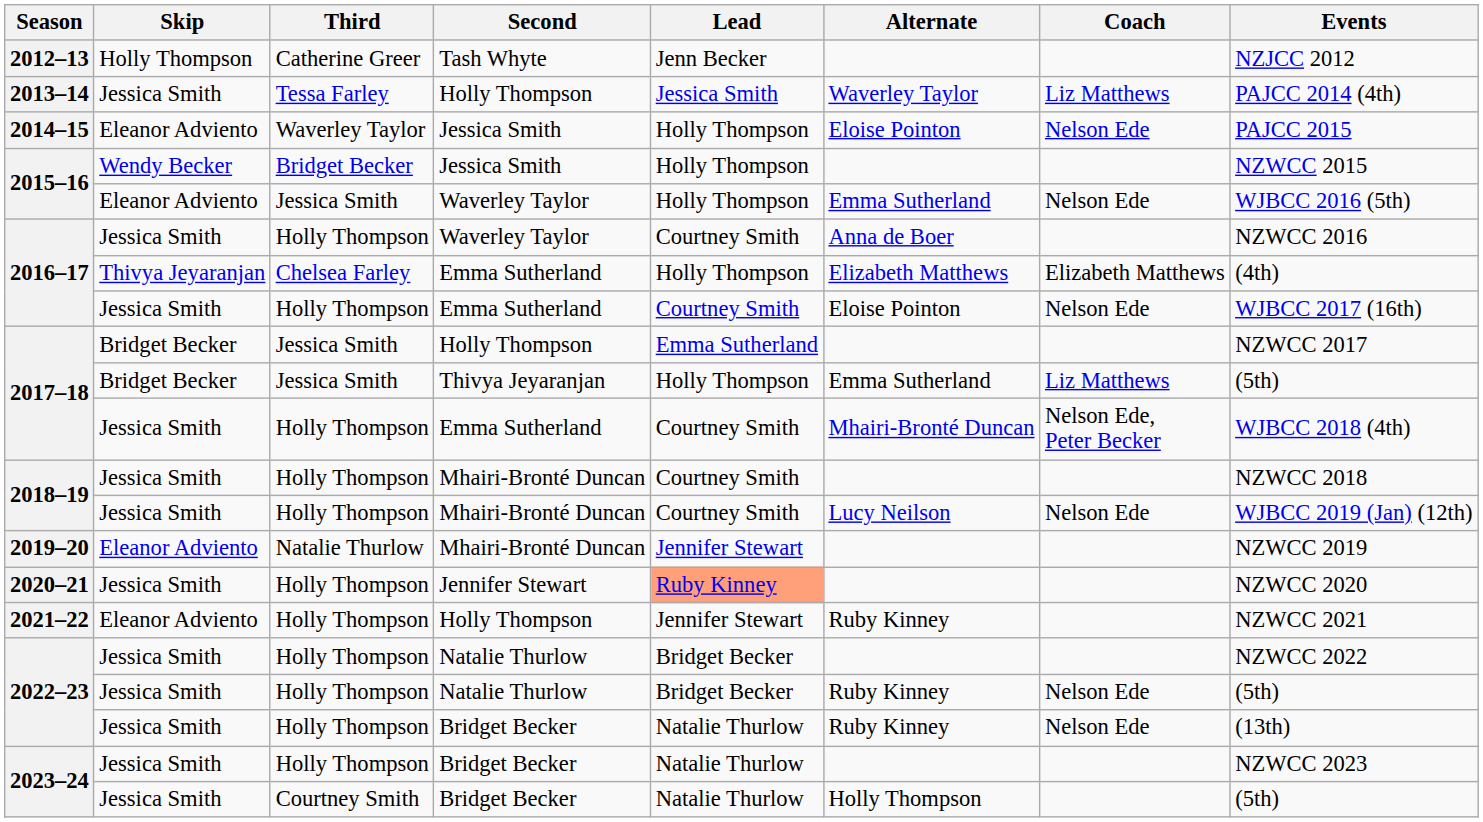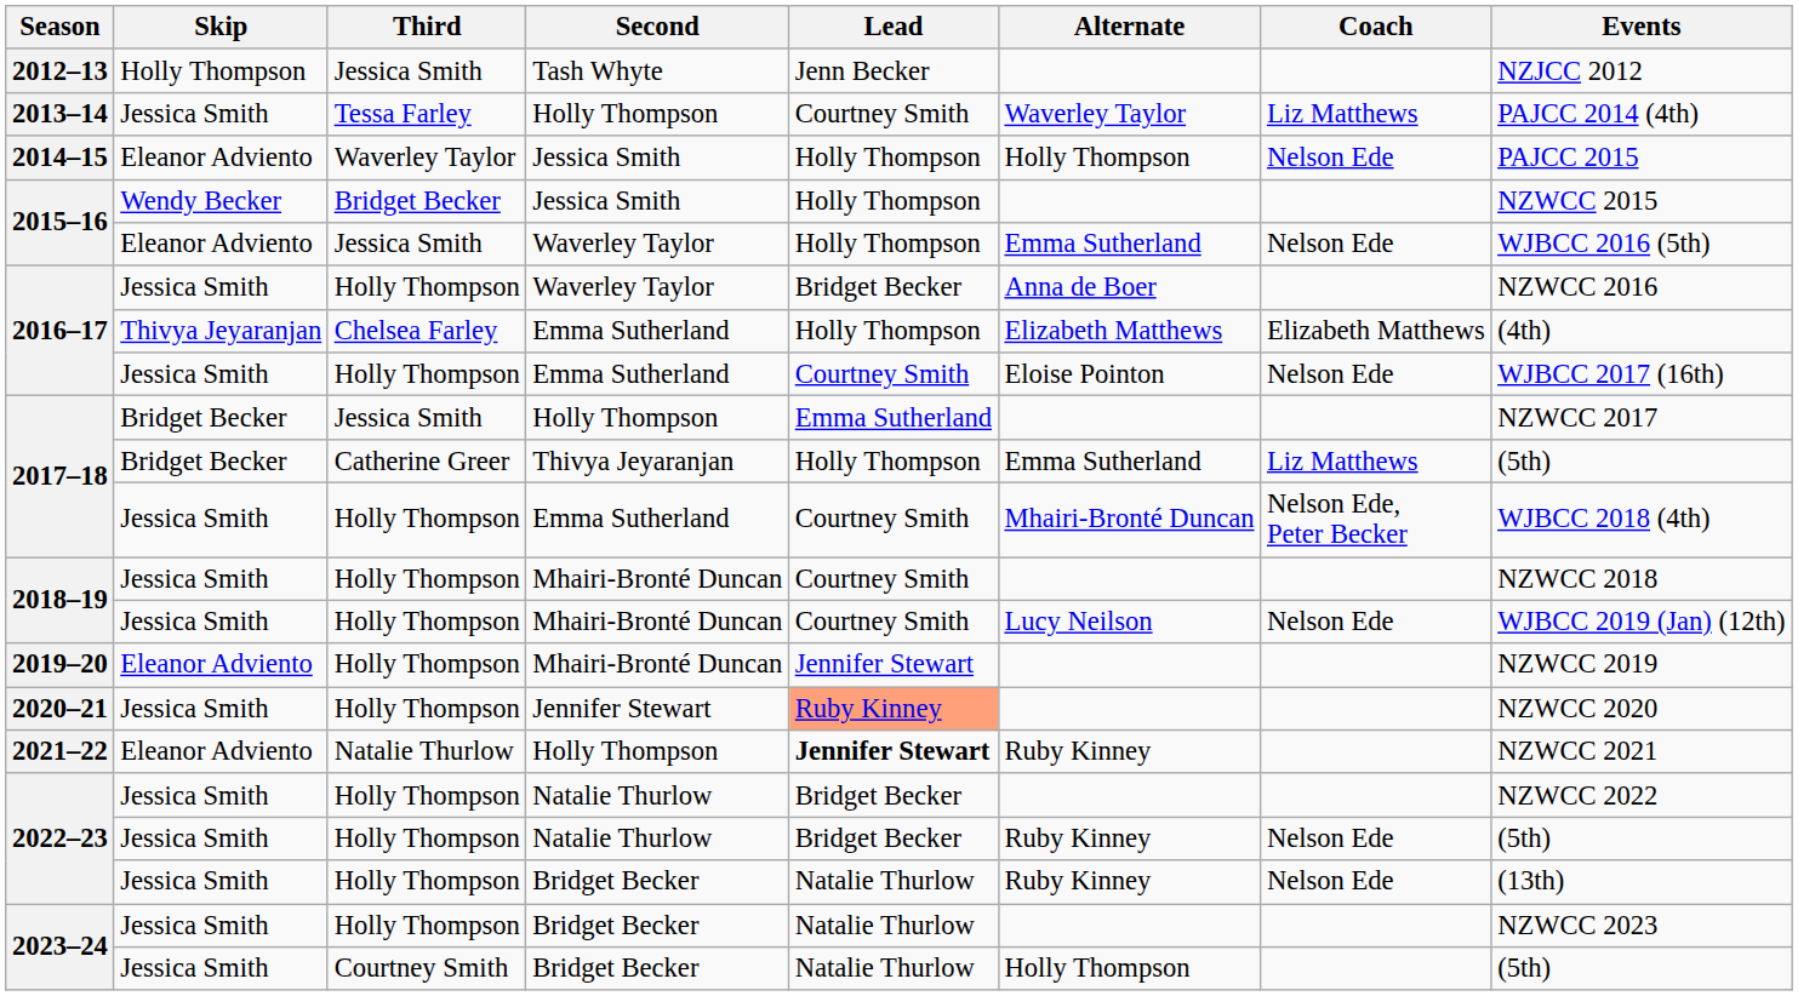2012–13 | Third: Catherine Greer -> Jessica Smith
2013–14 | Lead: Jessica Smith -> Courtney Smith
2014–15 | Alternate: Eloise Pointon -> Holly Thompson
2016–17 / Waverley Taylor | Lead: Courtney Smith -> Bridget Becker
2017–18 / Thivya Jeyaranjan | Third: Jessica Smith -> Catherine Greer
2019–20 | Third: Natalie Thurlow -> Holly Thompson
2021–22 | Third: Holly Thompson -> Natalie Thurlow
2021–22 | Lead: normal -> bold
